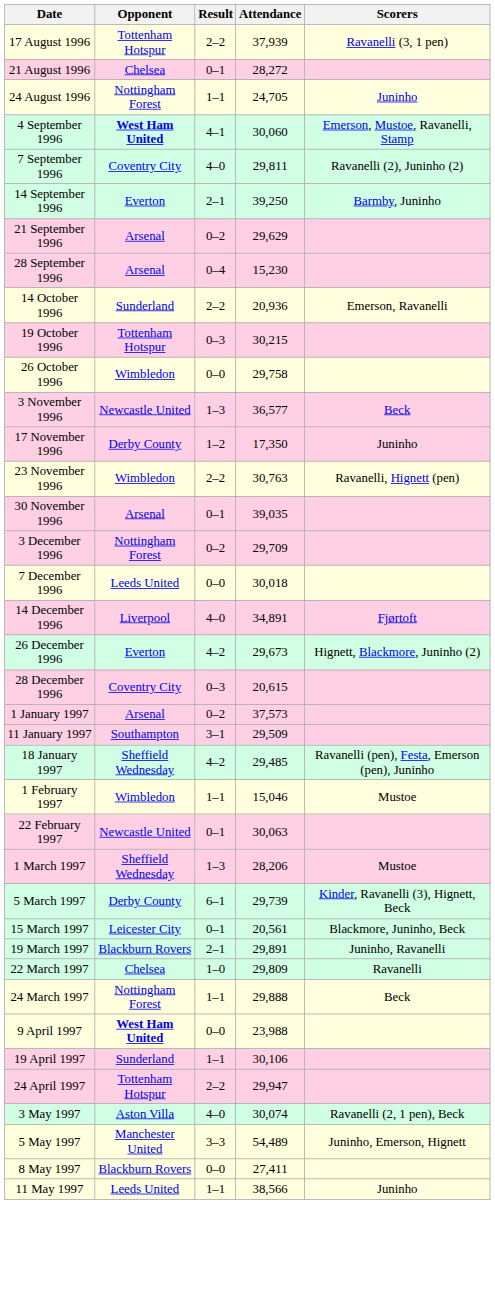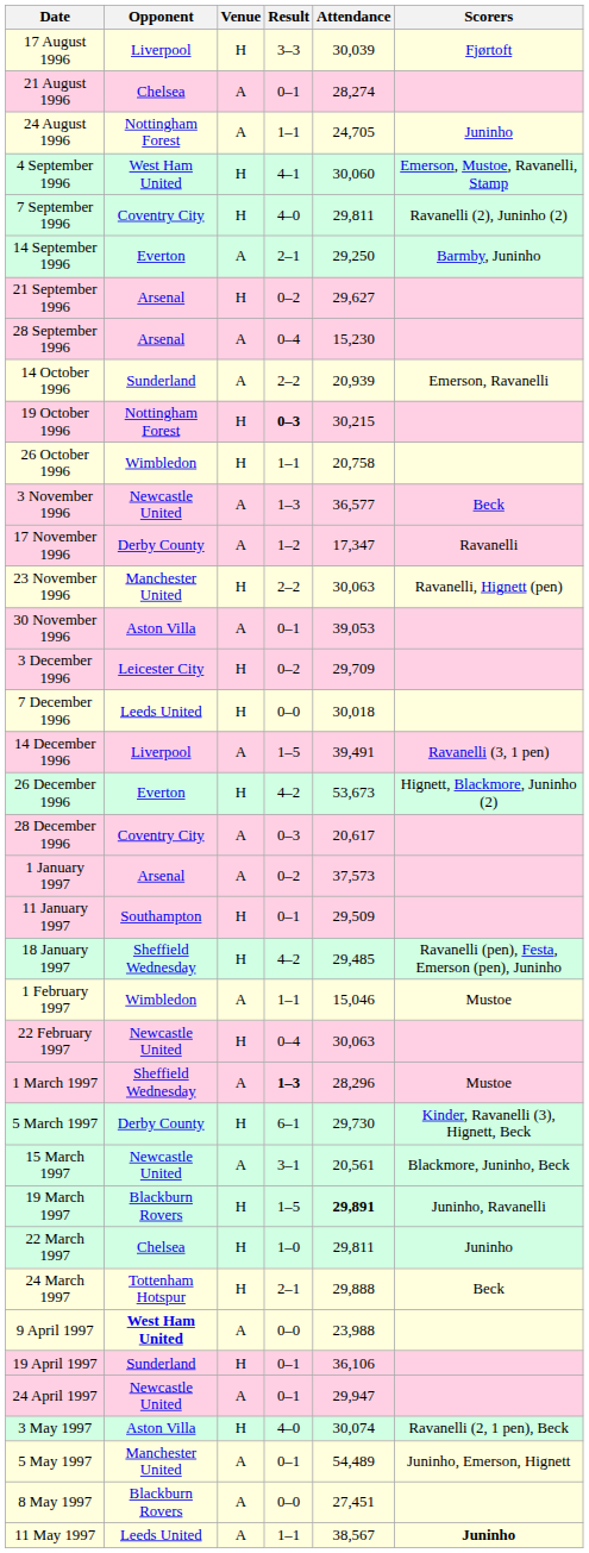+ column: Venue | H | A | A | H | H | A | H | A | A | H | H | A | A | H | A | H | H | A | H | A | A | H | H | A | H | A | H | A | H | H | H | A | H | A | H | A | A | A
17 August 1996 | Opponent: Tottenham Hotspur -> Liverpool
17 August 1996 | Result: 2–2 -> 3–3
17 August 1996 | Attendance: 37,939 -> 30,039
17 August 1996 | Scorers: Ravanelli (3, 1 pen) -> Fjørtoft
21 August 1996 | Attendance: 28,272 -> 28,274
4 September 1996 | Opponent: bold -> normal
14 September 1996 | Attendance: 39,250 -> 29,250
21 September 1996 | Attendance: 29,629 -> 29,627
14 October 1996 | Attendance: 20,936 -> 20,939
19 October 1996 | Opponent: Tottenham Hotspur -> Nottingham Forest
19 October 1996 | Result: normal -> bold
26 October 1996 | Result: 0–0 -> 1–1
26 October 1996 | Attendance: 29,758 -> 20,758
17 November 1996 | Attendance: 17,350 -> 17,347
17 November 1996 | Scorers: Juninho -> Ravanelli
23 November 1996 | Opponent: Wimbledon -> Manchester United
23 November 1996 | Attendance: 30,763 -> 30,063
30 November 1996 | Opponent: Arsenal -> Aston Villa
30 November 1996 | Attendance: 39,035 -> 39,053
3 December 1996 | Opponent: Nottingham Forest -> Leicester City
14 December 1996 | Result: 4–0 -> 1–5
14 December 1996 | Attendance: 34,891 -> 39,491
14 December 1996 | Scorers: Fjørtoft -> Ravanelli (3, 1 pen)
26 December 1996 | Attendance: 29,673 -> 53,673
28 December 1996 | Attendance: 20,615 -> 20,617
11 January 1997 | Result: 3–1 -> 0–1
22 February 1997 | Result: 0–1 -> 0–4
1 March 1997 | Result: normal -> bold
1 March 1997 | Attendance: 28,206 -> 28,296
5 March 1997 | Attendance: 29,739 -> 29,730
15 March 1997 | Opponent: Leicester City -> Newcastle United
15 March 1997 | Result: 0–1 -> 3–1
19 March 1997 | Result: 2–1 -> 1–5
19 March 1997 | Attendance: normal -> bold
22 March 1997 | Attendance: 29,809 -> 29,811
22 March 1997 | Scorers: Ravanelli -> Juninho
24 March 1997 | Opponent: Nottingham Forest -> Tottenham Hotspur
24 March 1997 | Result: 1–1 -> 2–1
19 April 1997 | Result: 1–1 -> 0–1
19 April 1997 | Attendance: 30,106 -> 36,106
24 April 1997 | Opponent: Tottenham Hotspur -> Newcastle United
24 April 1997 | Result: 2–2 -> 0–1
5 May 1997 | Result: 3–3 -> 0–1
8 May 1997 | Attendance: 27,411 -> 27,451
11 May 1997 | Attendance: 38,566 -> 38,567
11 May 1997 | Scorers: normal -> bold
